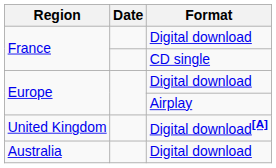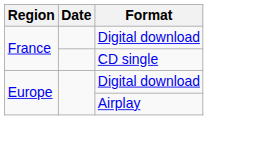- row: United Kingdom | Digital download[A]
- row: Australia | Digital download
